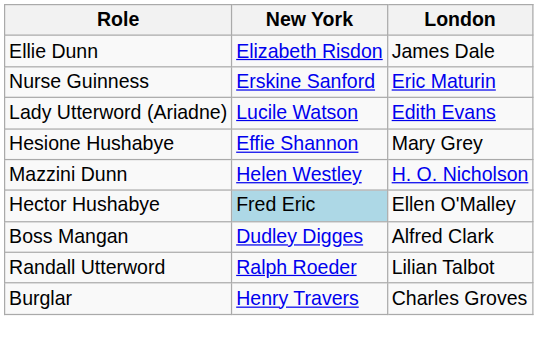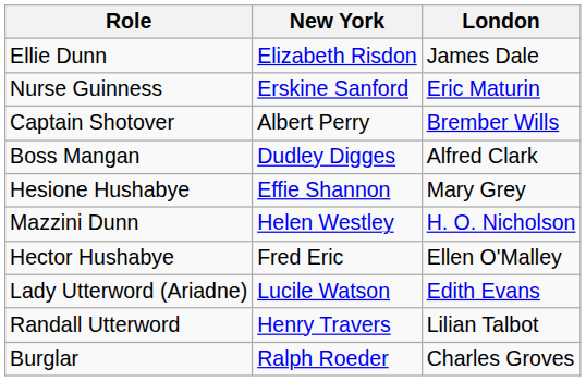+ row: Captain Shotover | Albert Perry | Brember Wills
rows swapped: Lady Utterword (Ariadne) <-> Boss Mangan
Hector Hushabye | New York: lightblue background -> no background
Randall Utterword | New York: Ralph Roeder -> Henry Travers
Burglar | New York: Henry Travers -> Ralph Roeder
